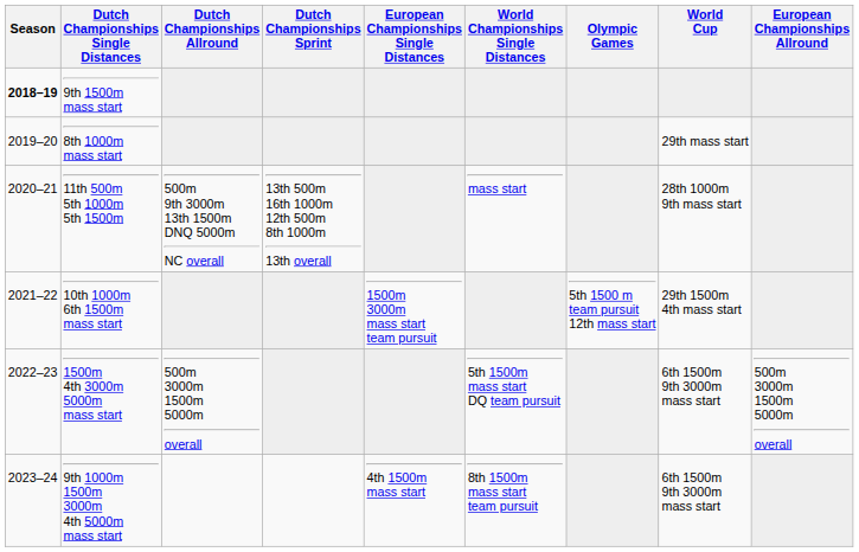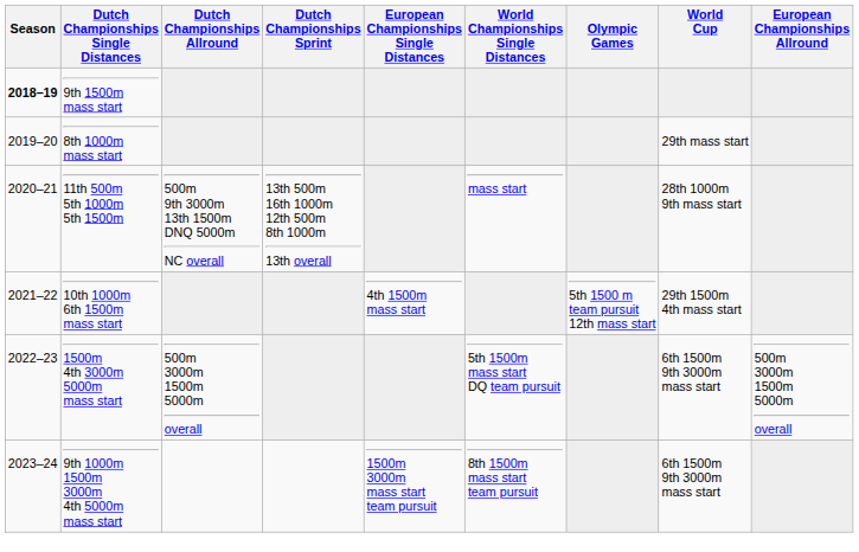10th 1000m 6th 1500m mass start | European Championships Single Distances: 1500m 3000m mass start team pursuit -> 4th 1500m mass start
9th 1000m 1500m 3000m 4th 5000m mass start | European Championships Single Distances: 4th 1500m mass start -> 1500m 3000m mass start team pursuit
